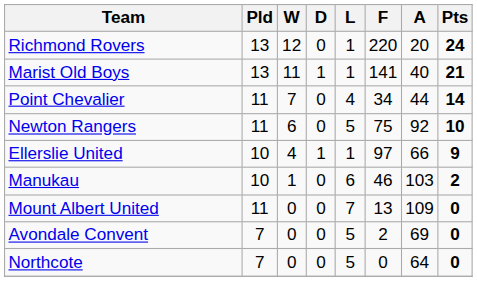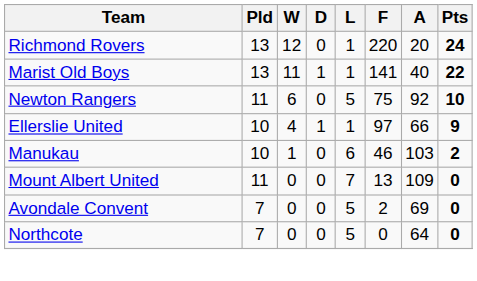Marist Old Boys | Pts: 21 -> 22
- row: Point Chevalier | 11 | 7 | 0 | 4 | 34 | 44 | 14
